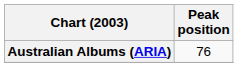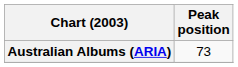Australian Albums (ARIA) | Peak position: 76 -> 73
